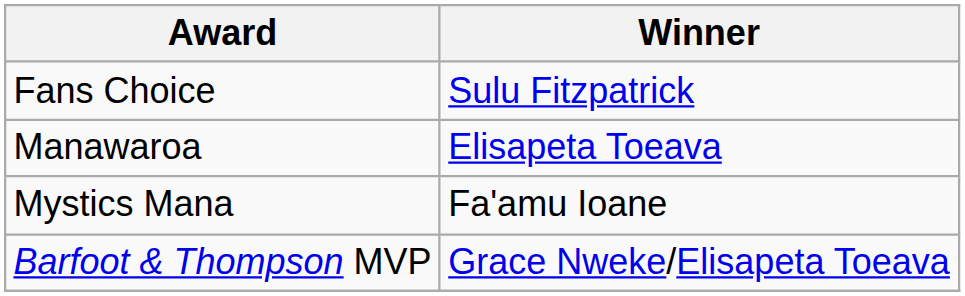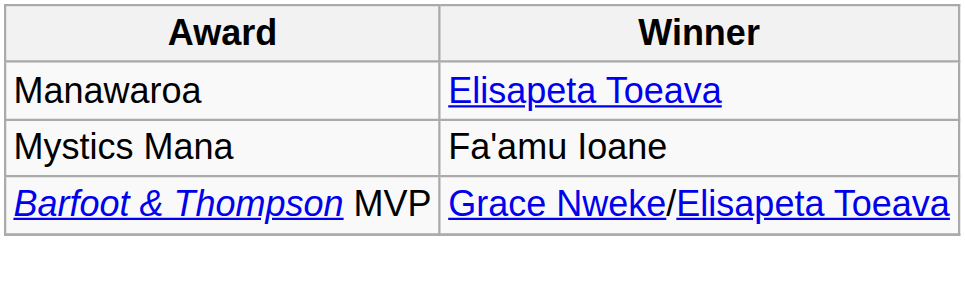- row: Fans Choice | Sulu Fitzpatrick
